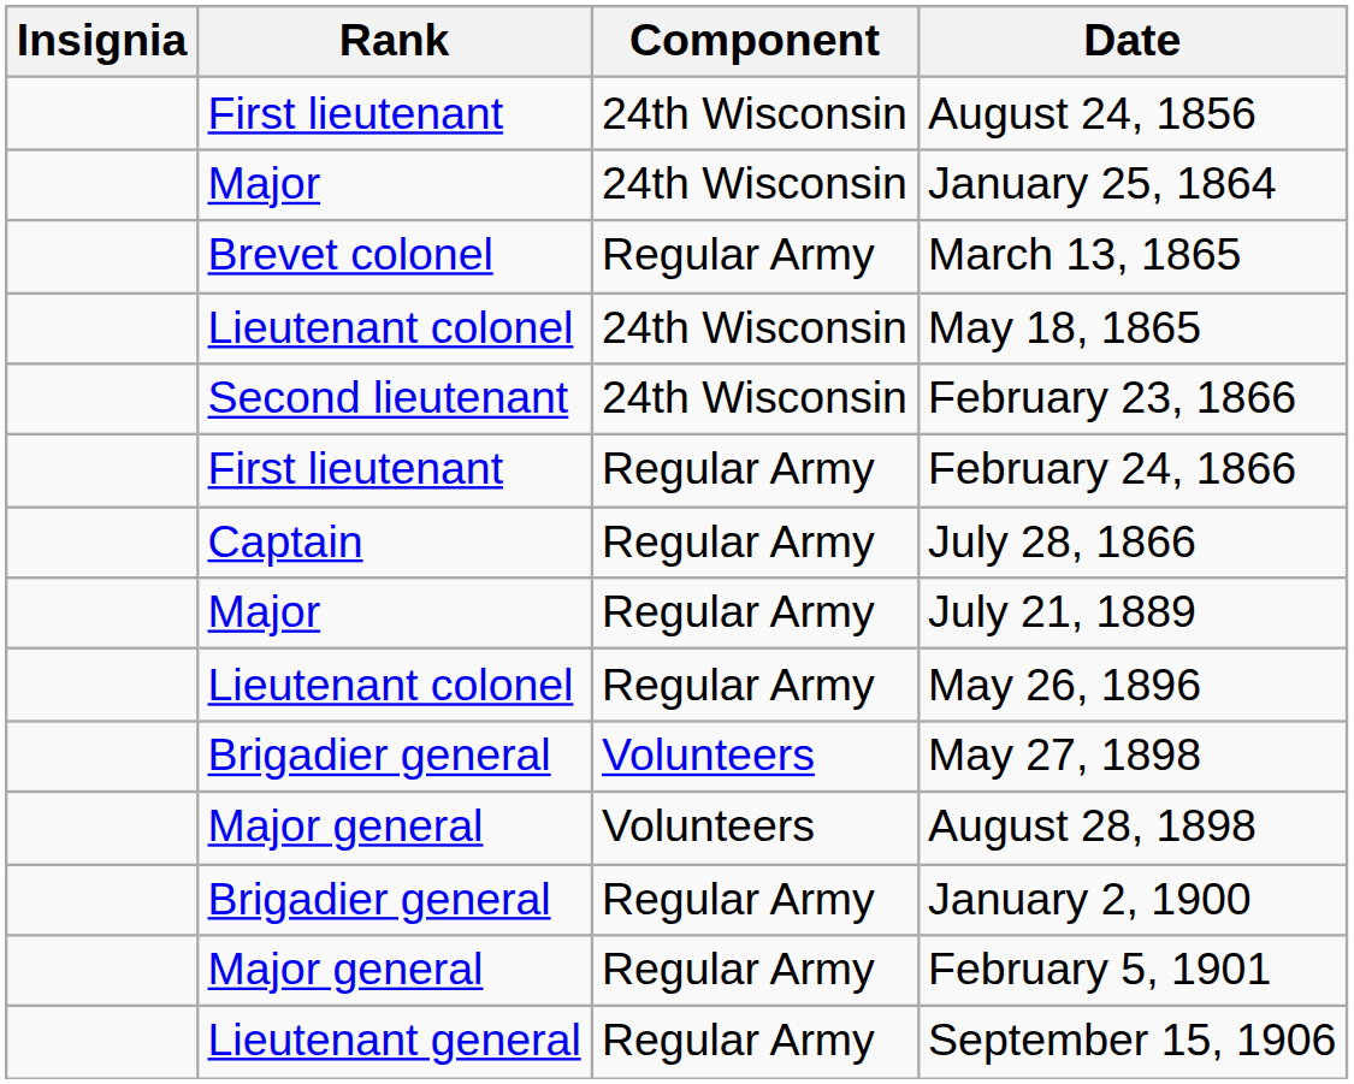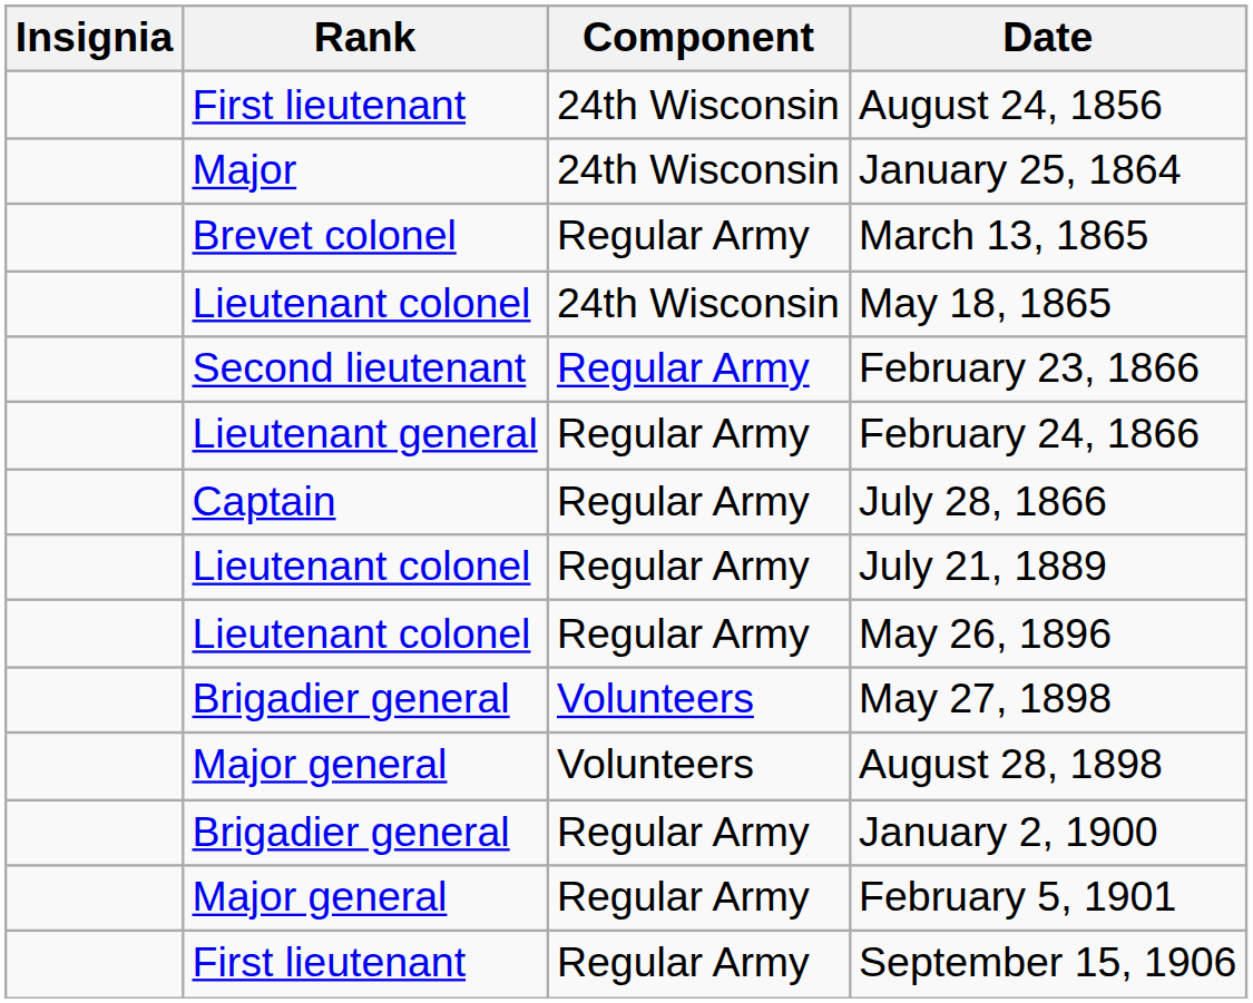February 23, 1866 | Component: 24th Wisconsin -> Regular Army
February 24, 1866 | Rank: First lieutenant -> Lieutenant general
July 21, 1889 | Rank: Major -> Lieutenant colonel
September 15, 1906 | Rank: Lieutenant general -> First lieutenant
